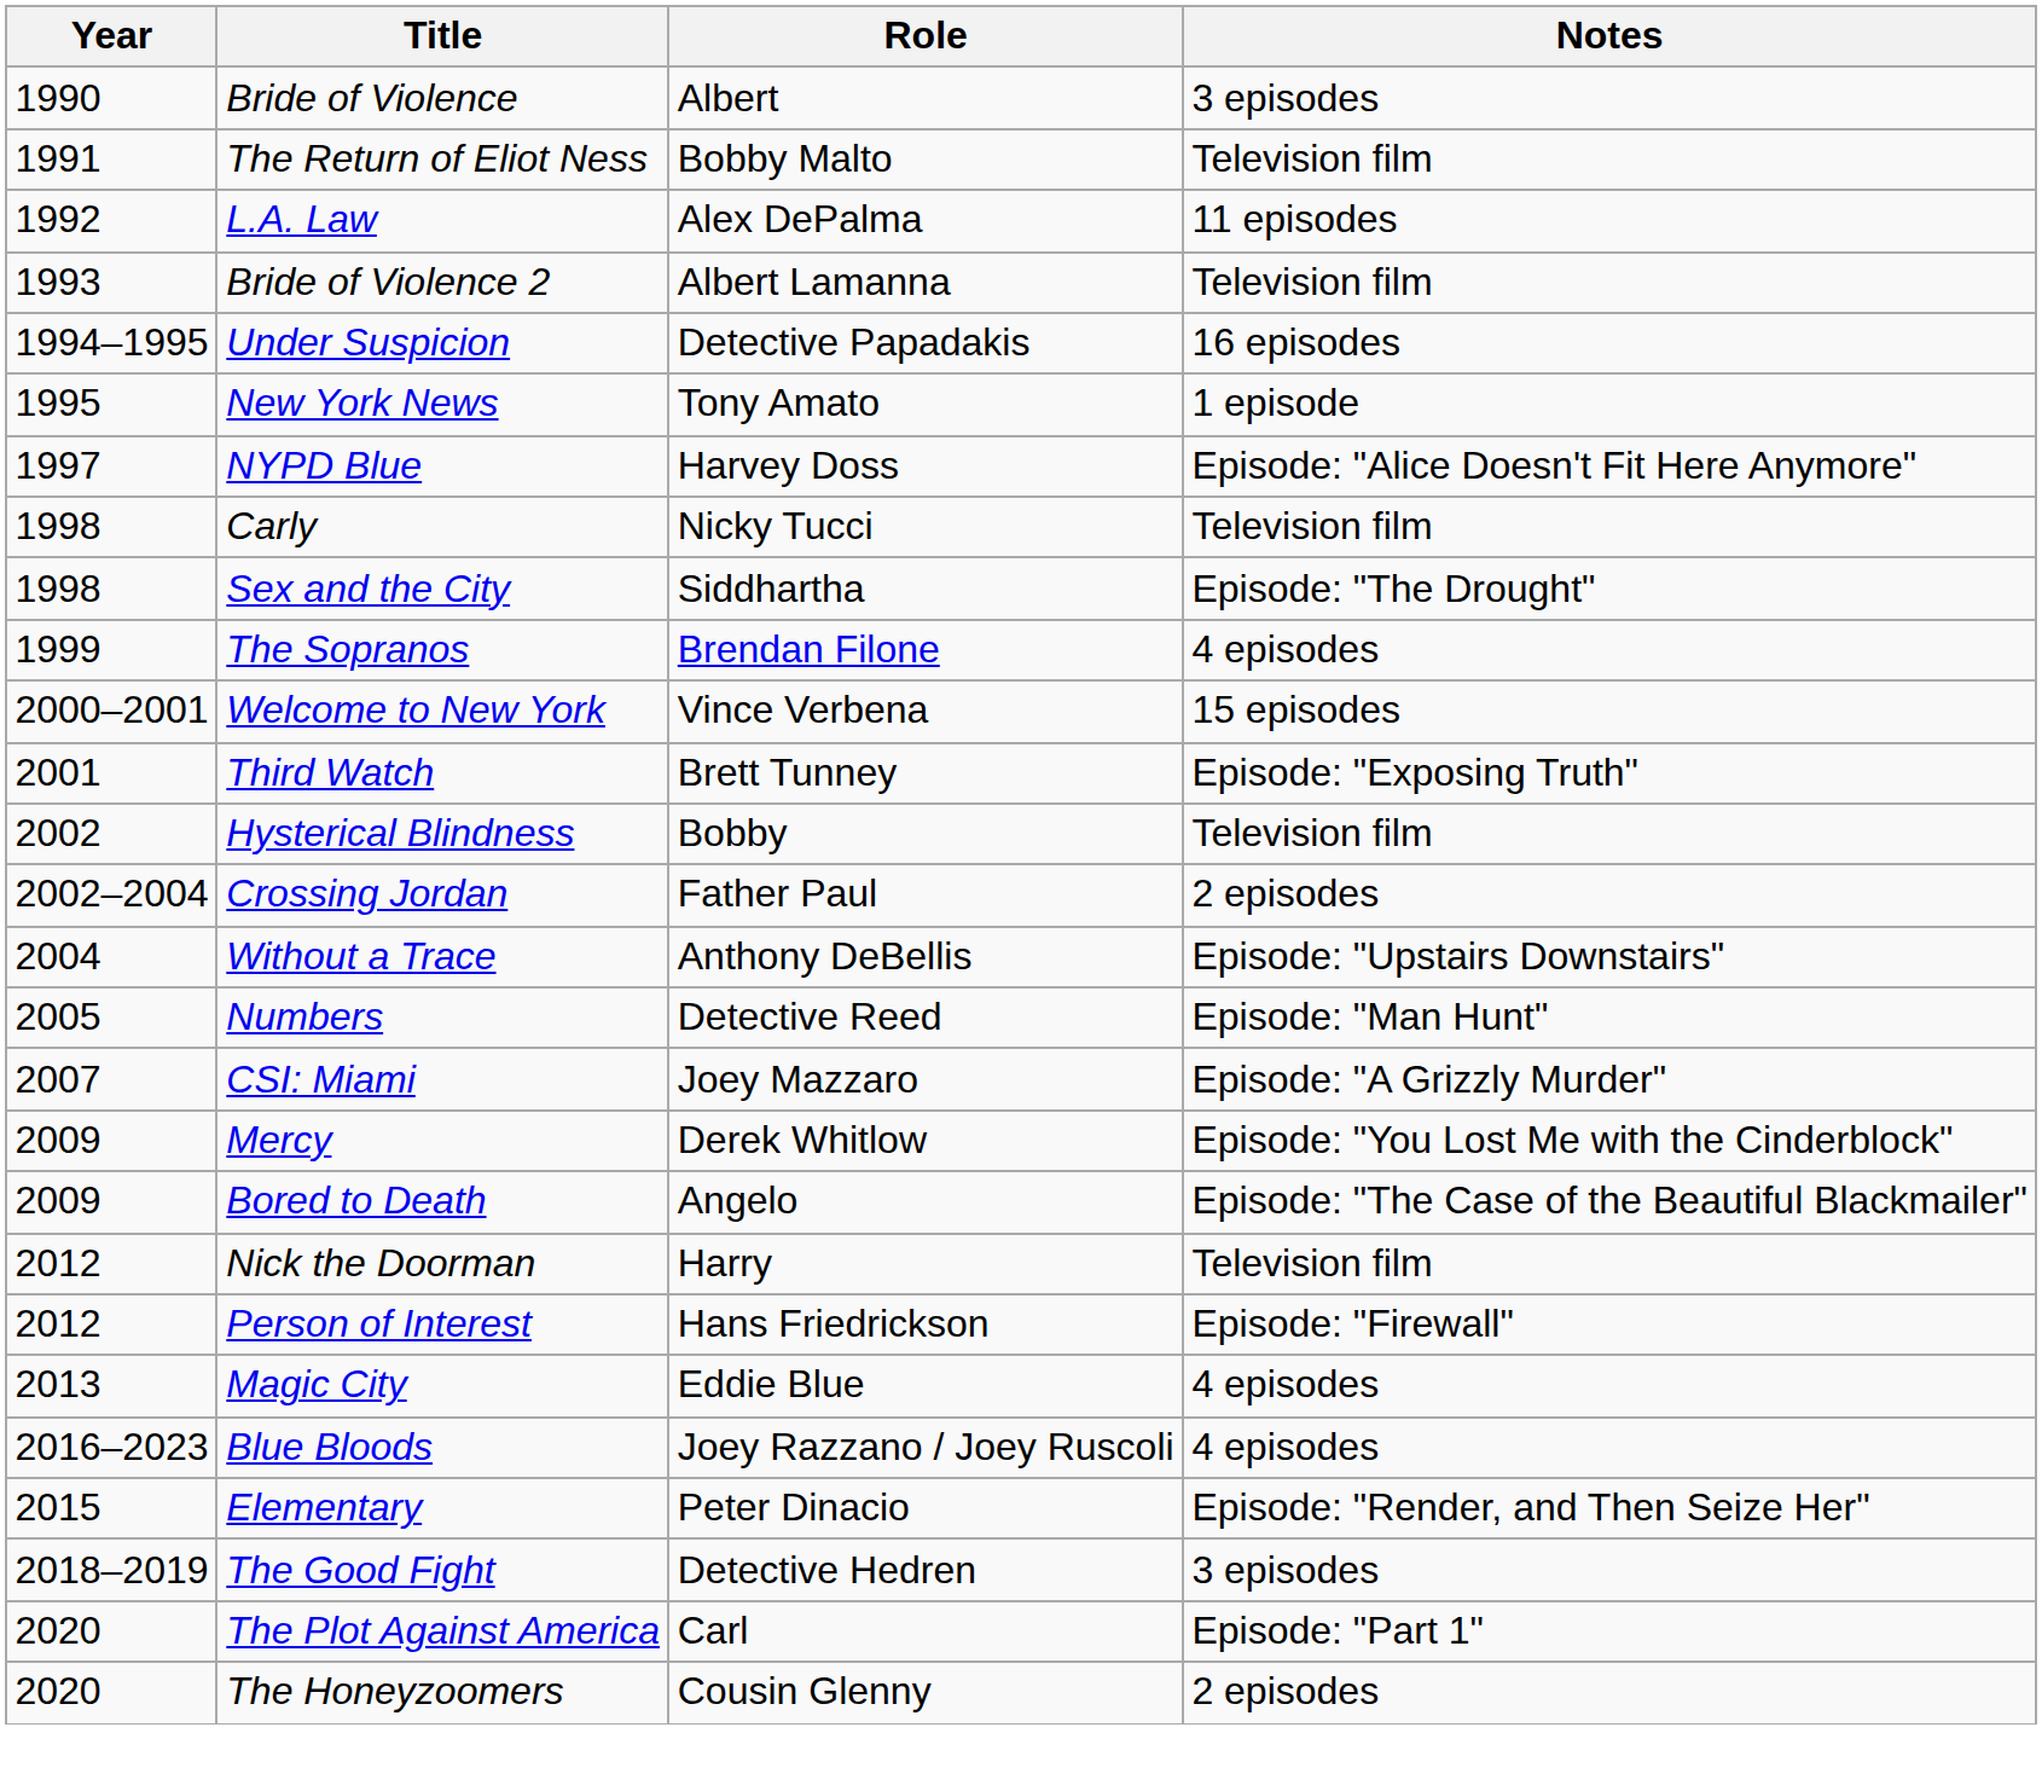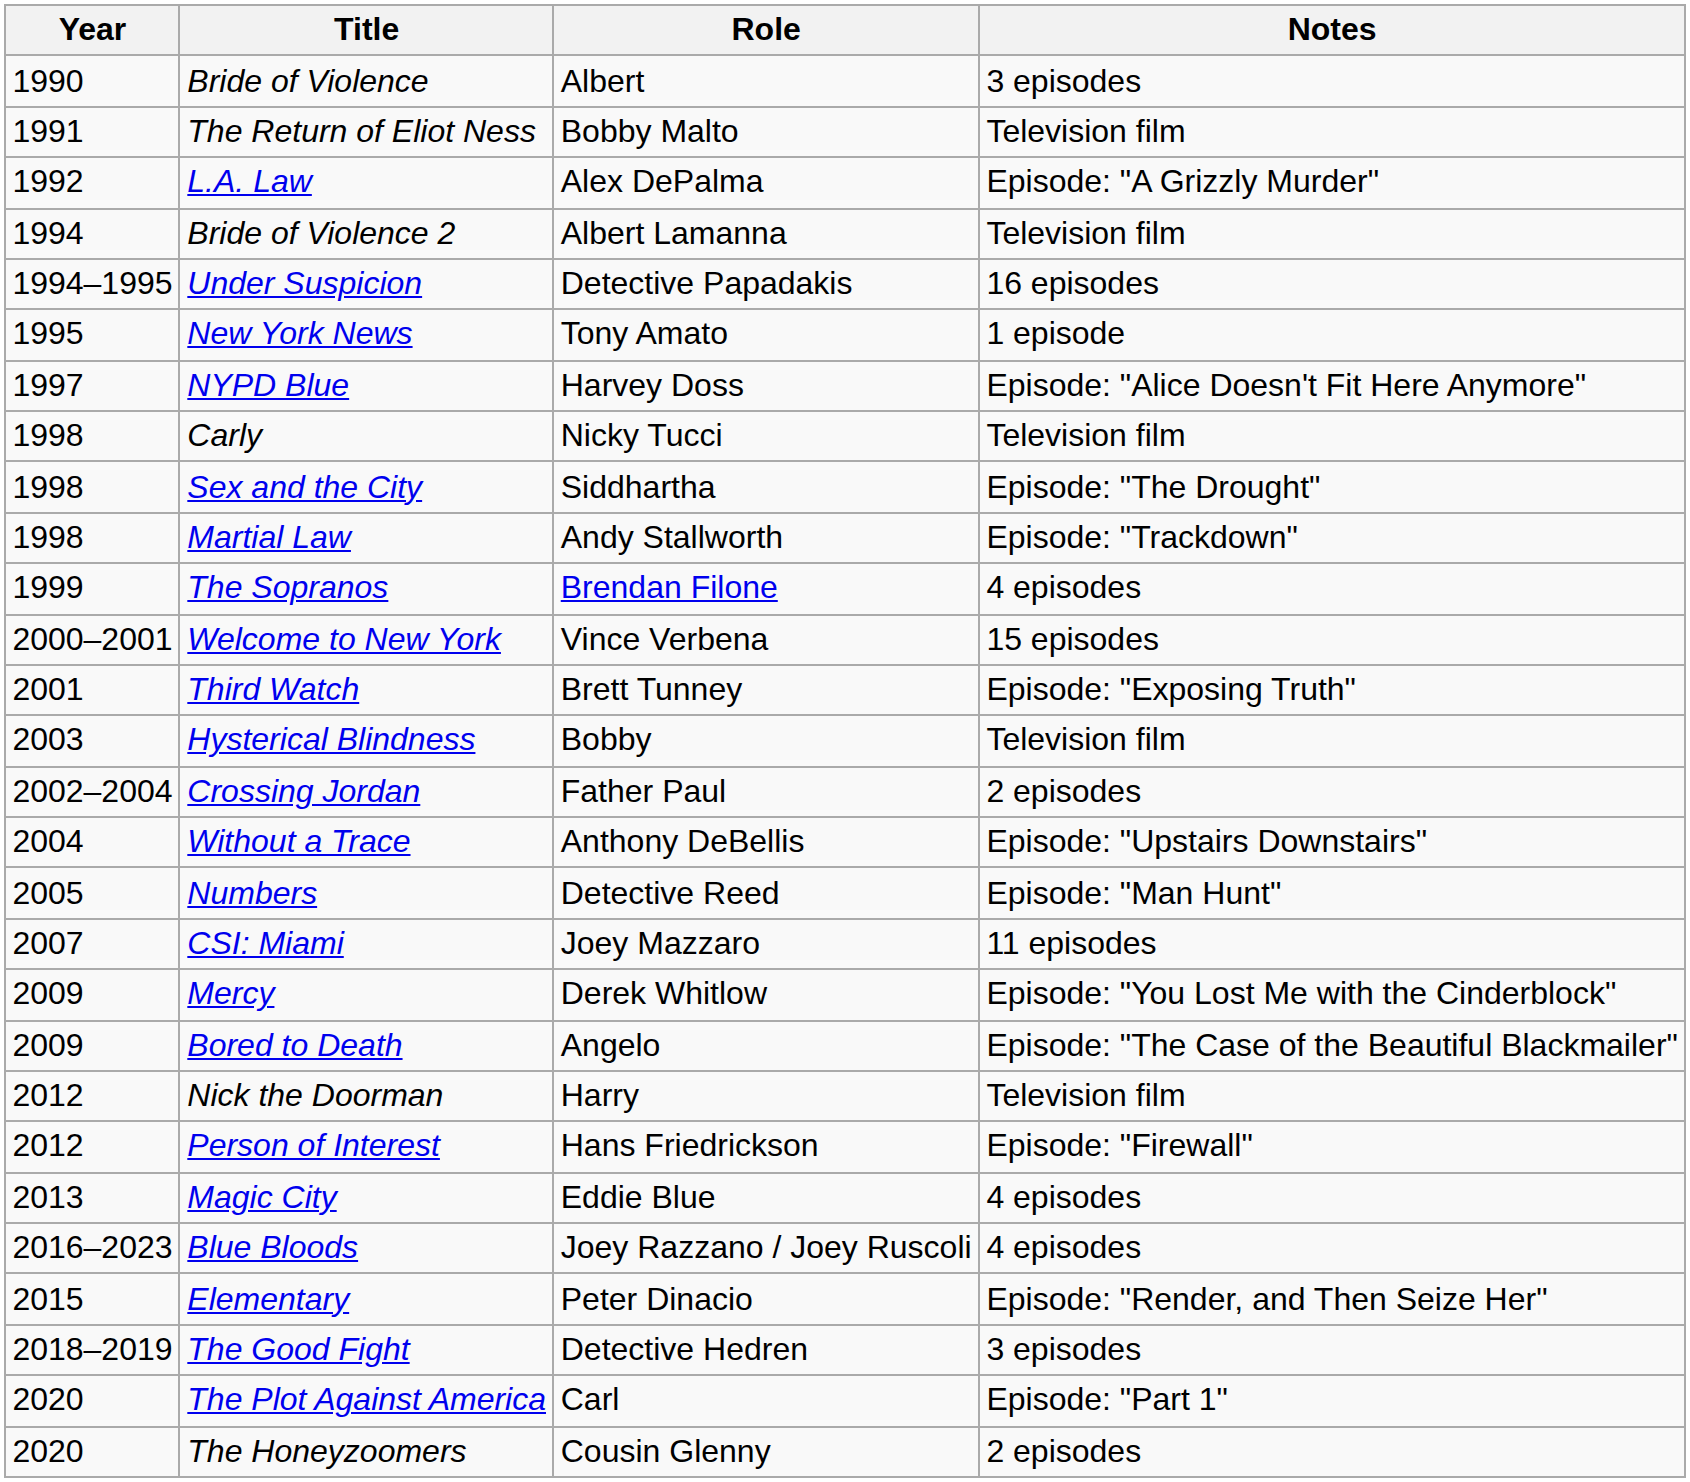L.A. Law | Notes: 11 episodes -> Episode: "A Grizzly Murder"
Bride of Violence 2 | Year: 1993 -> 1994
+ row: 1998 | Martial Law | Andy Stallworth | Episode: "Trackdown"
Hysterical Blindness | Year: 2002 -> 2003
CSI: Miami | Notes: Episode: "A Grizzly Murder" -> 11 episodes
